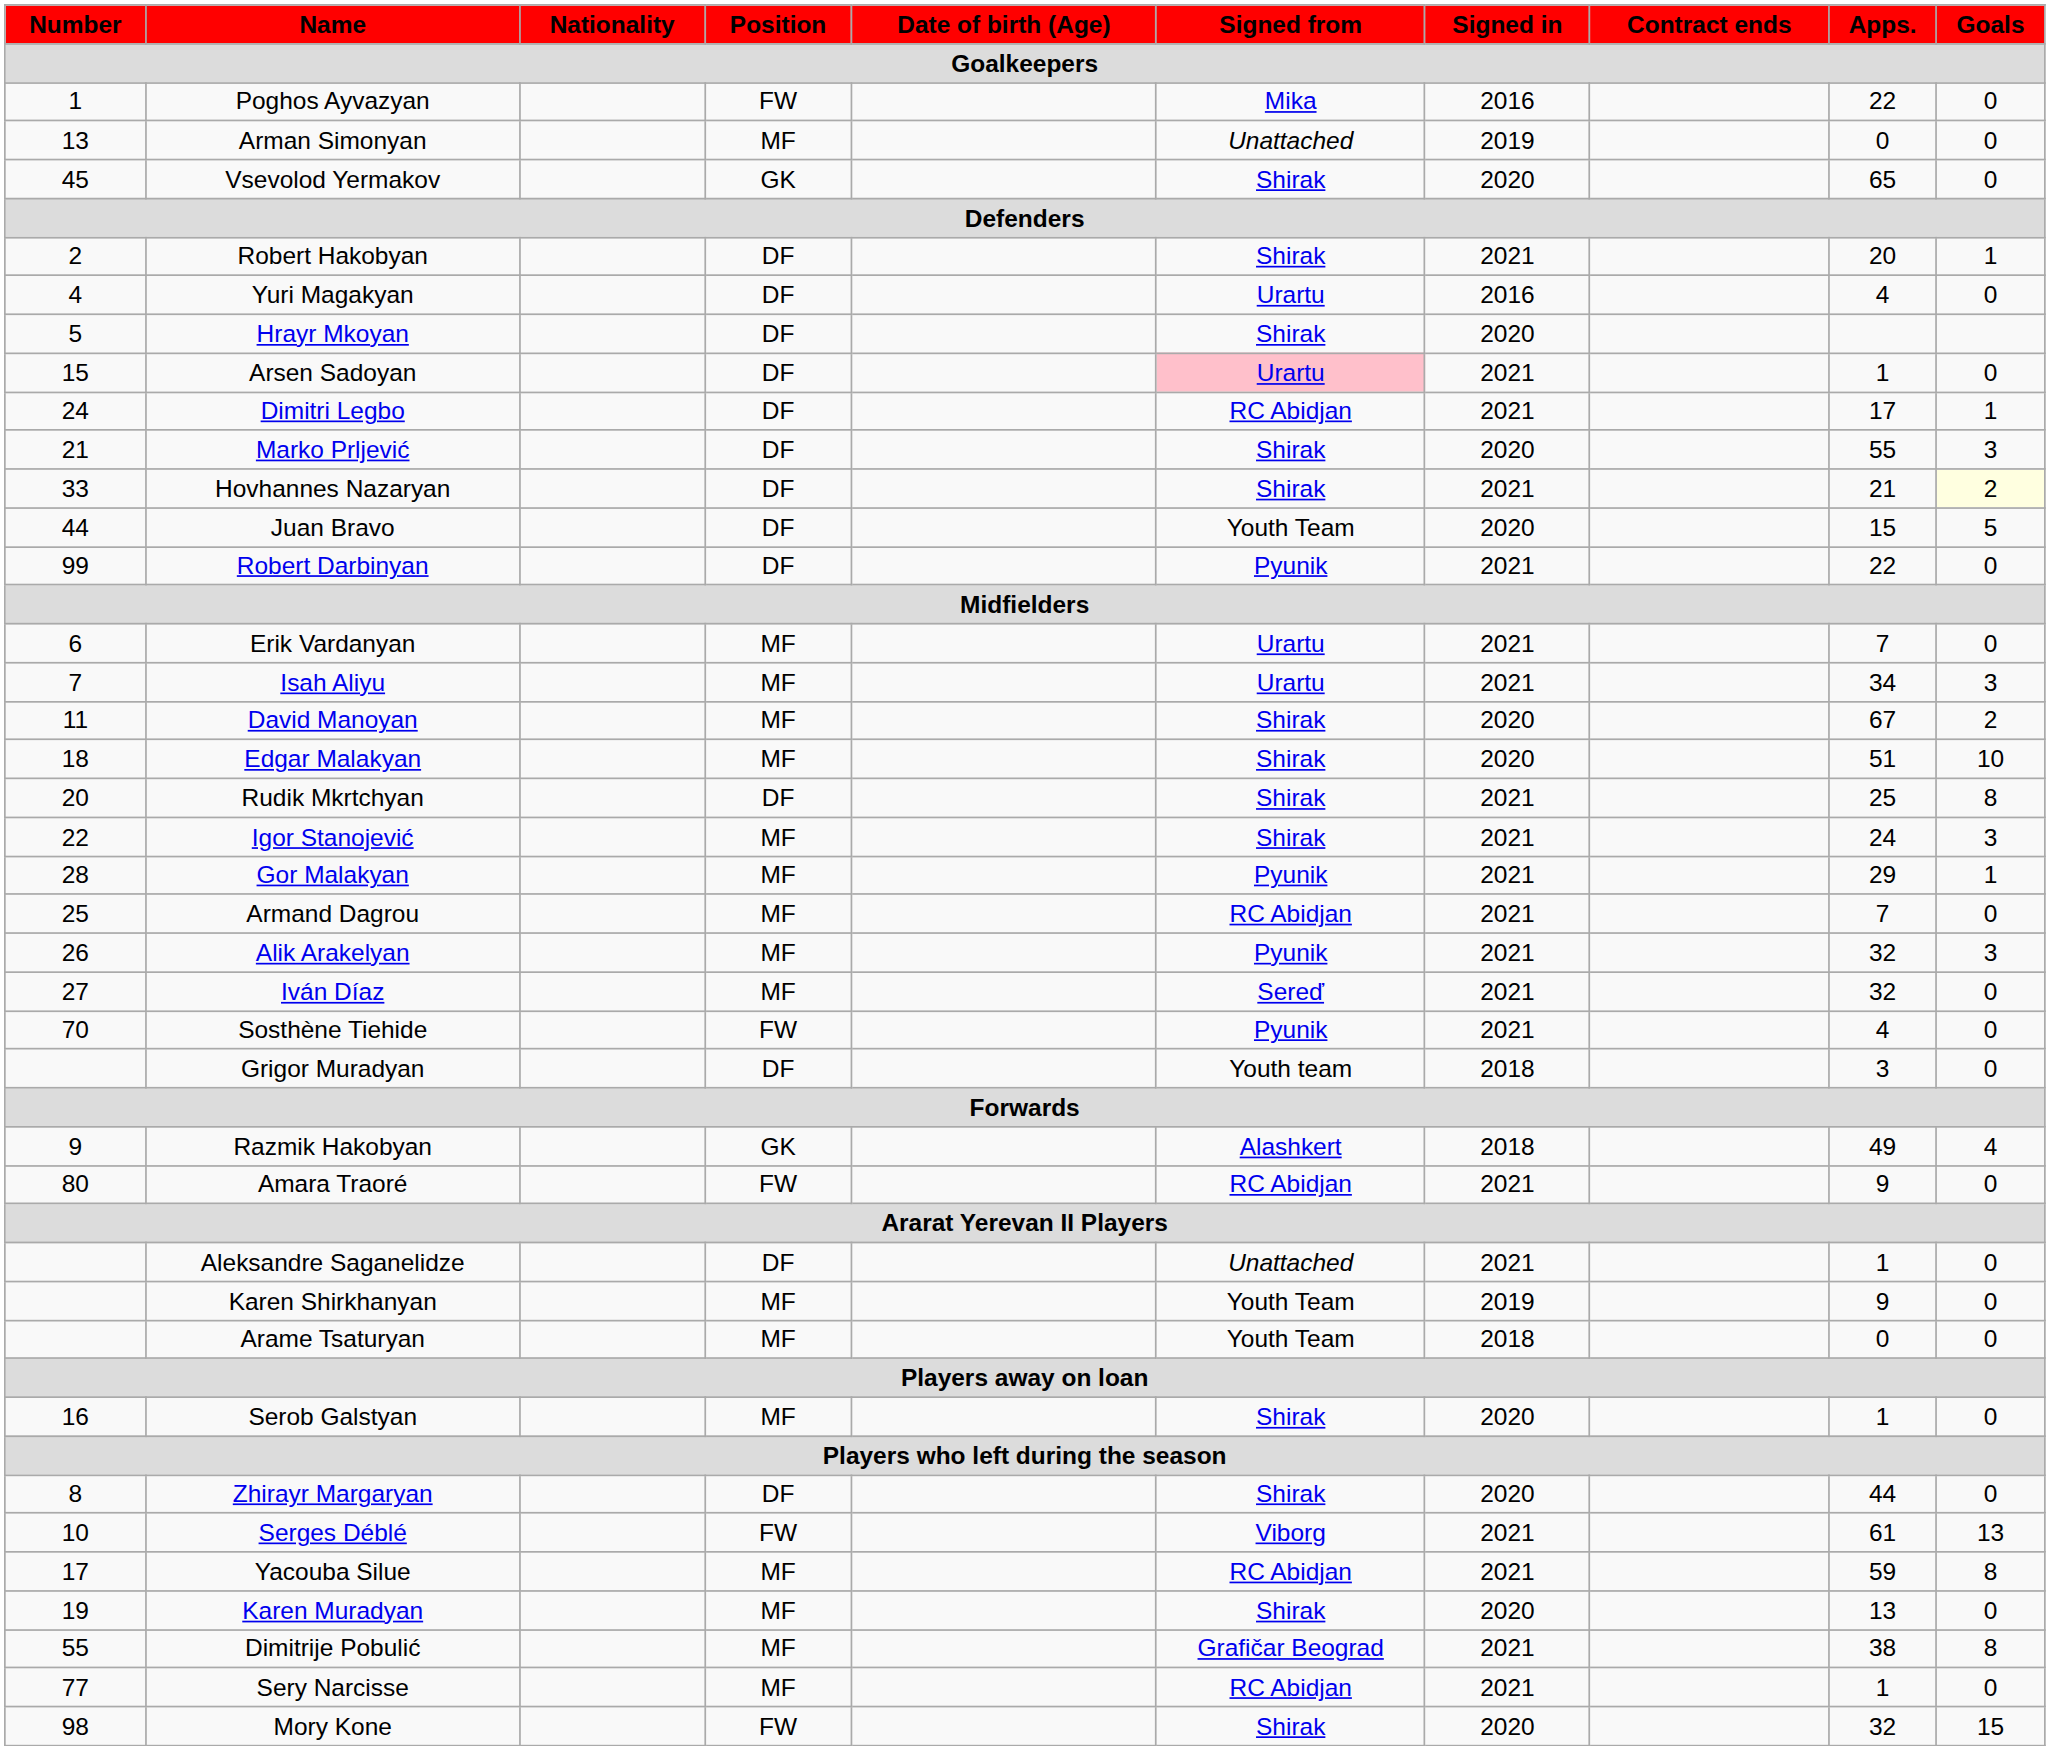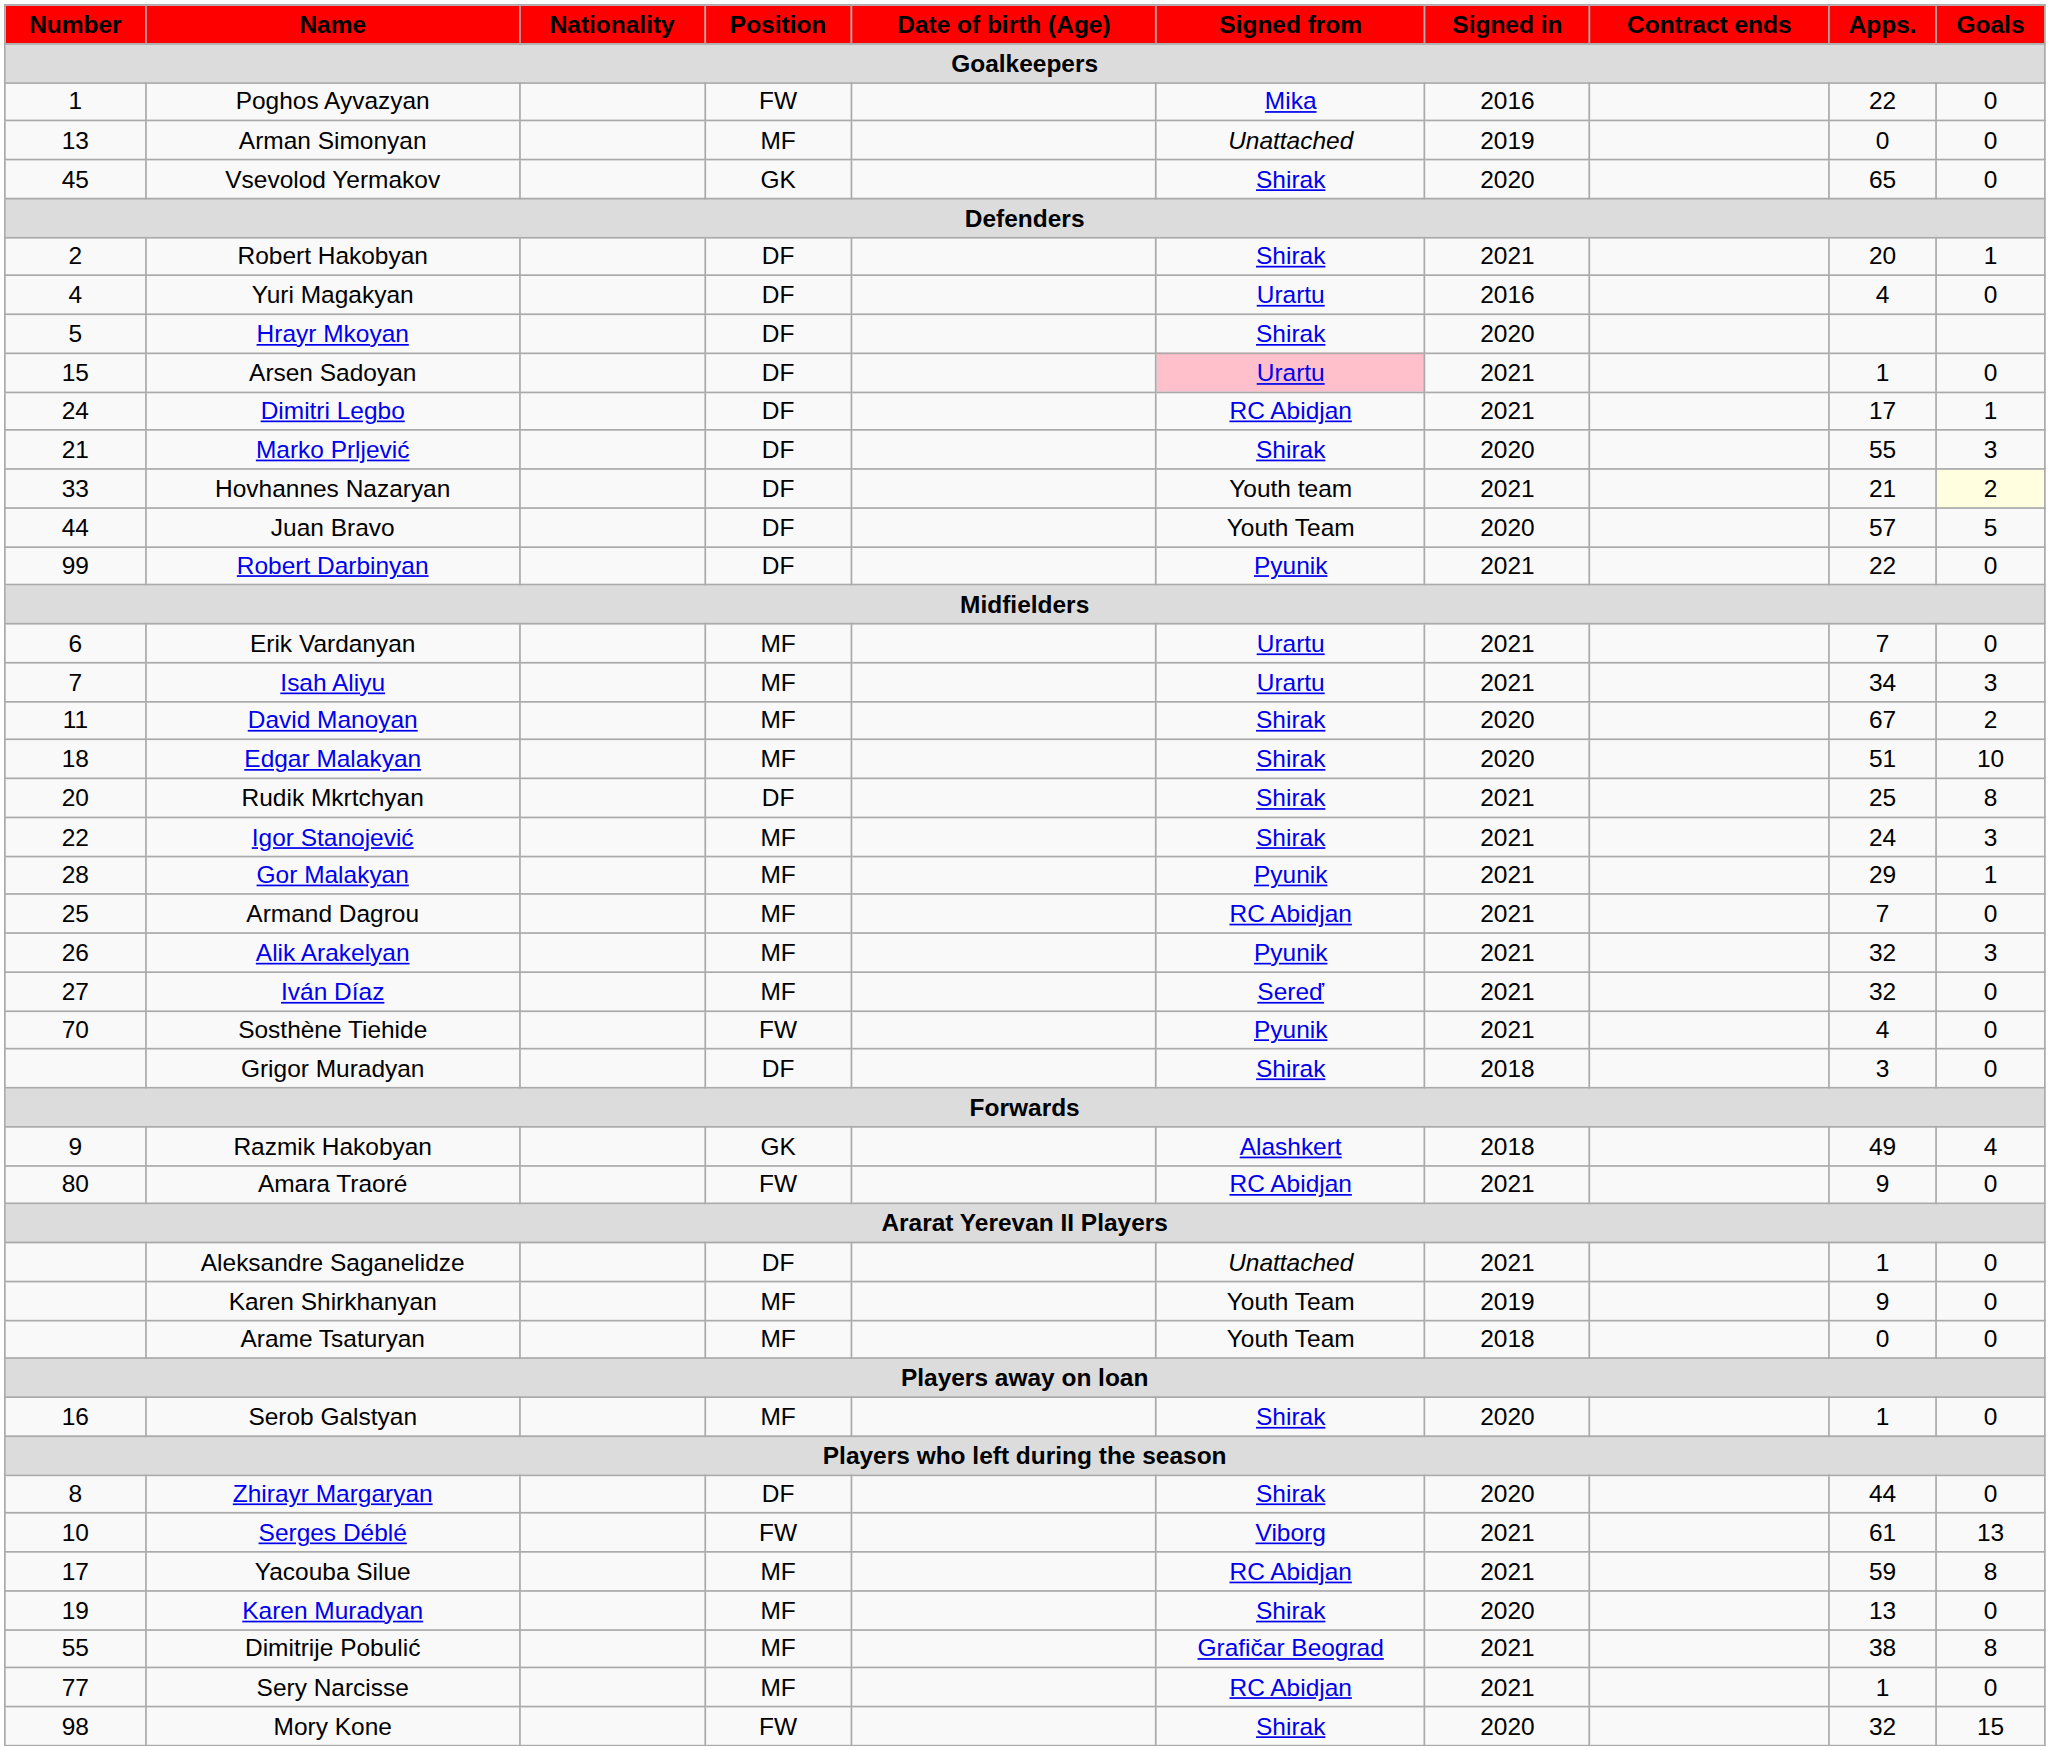Hovhannes Nazaryan | Signed from: Shirak -> Youth team
Juan Bravo | Apps.: 15 -> 57
Grigor Muradyan | Signed from: Youth team -> Shirak
